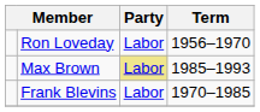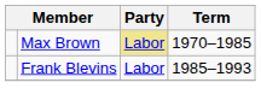- row: Ron Loveday | Labor | 1956–1970
Max Brown | Term: 1985–1993 -> 1970–1985
Frank Blevins | Term: 1970–1985 -> 1985–1993
